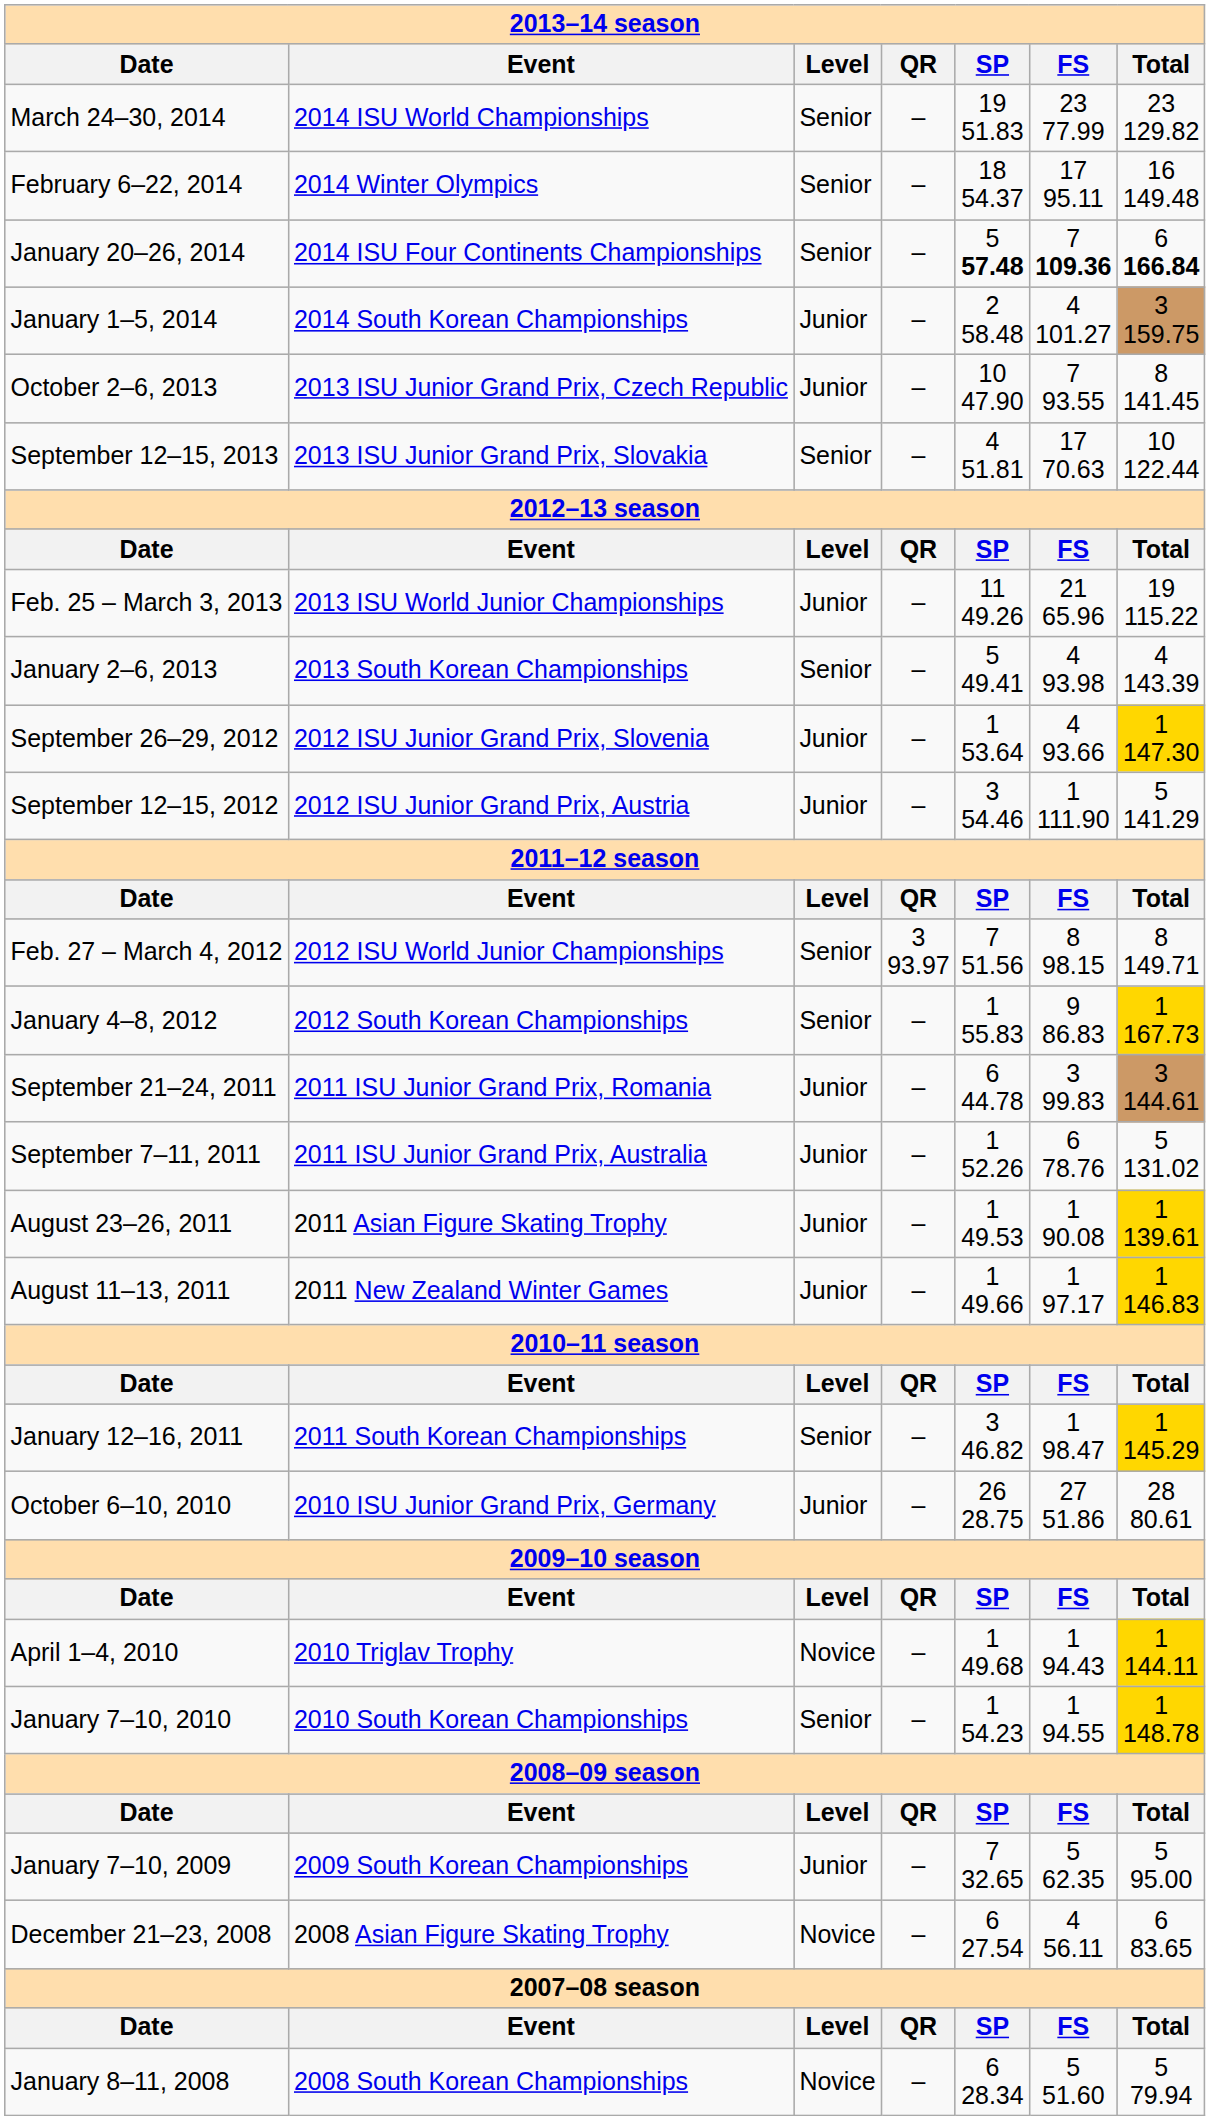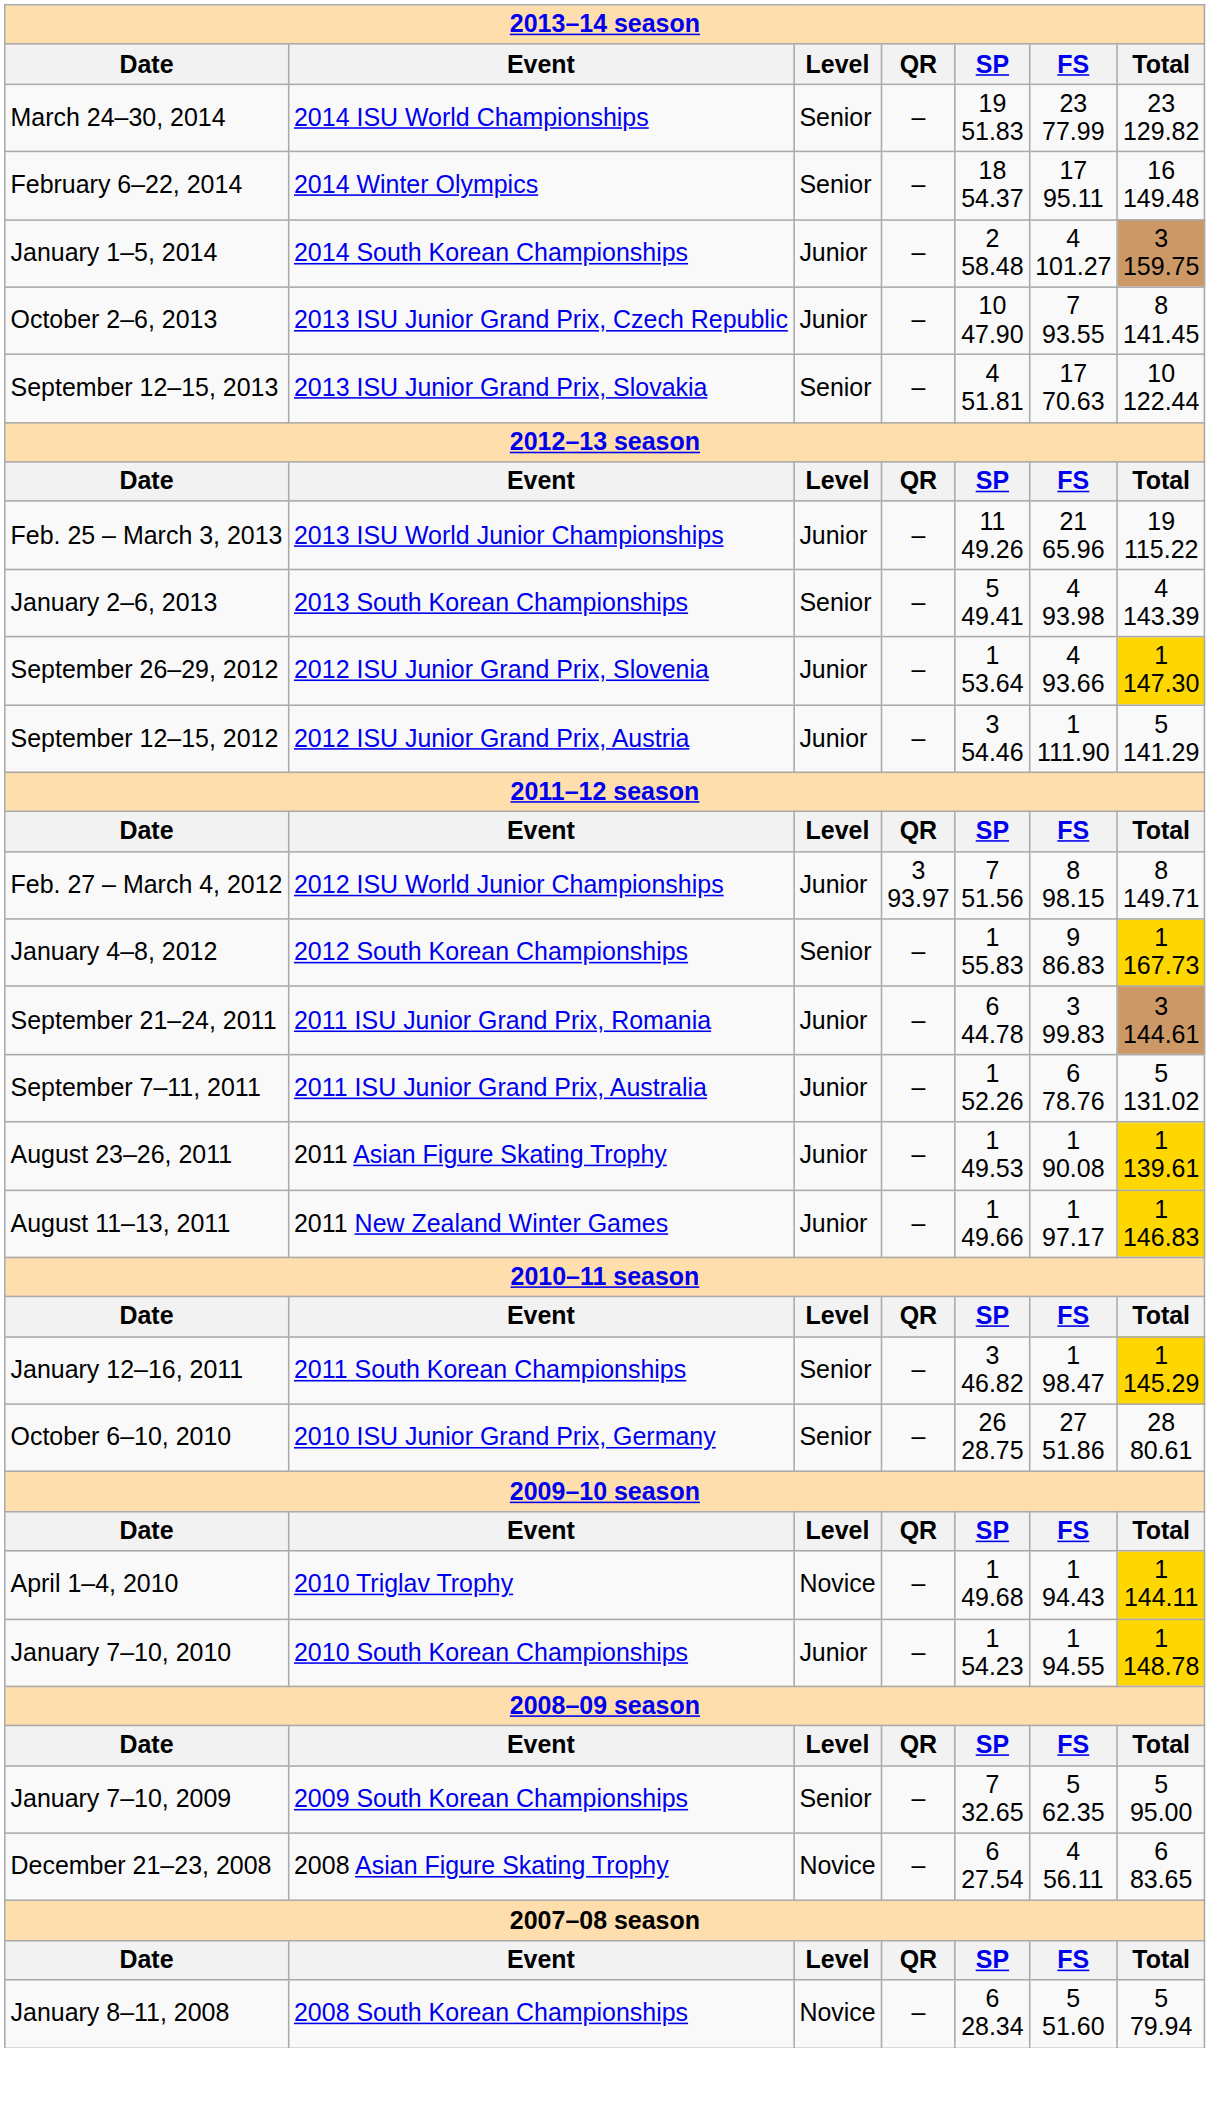- row: January 20–26, 2014 | 2014 ISU Four Continents Championships | Senior | – | 5 57.48 | 7 109.36 | 6 166.84
Feb. 27 – March 4, 2012 | Level: Senior -> Junior
October 6–10, 2010 | Level: Junior -> Senior
January 7–10, 2010 | Level: Senior -> Junior
January 7–10, 2009 | Level: Junior -> Senior
